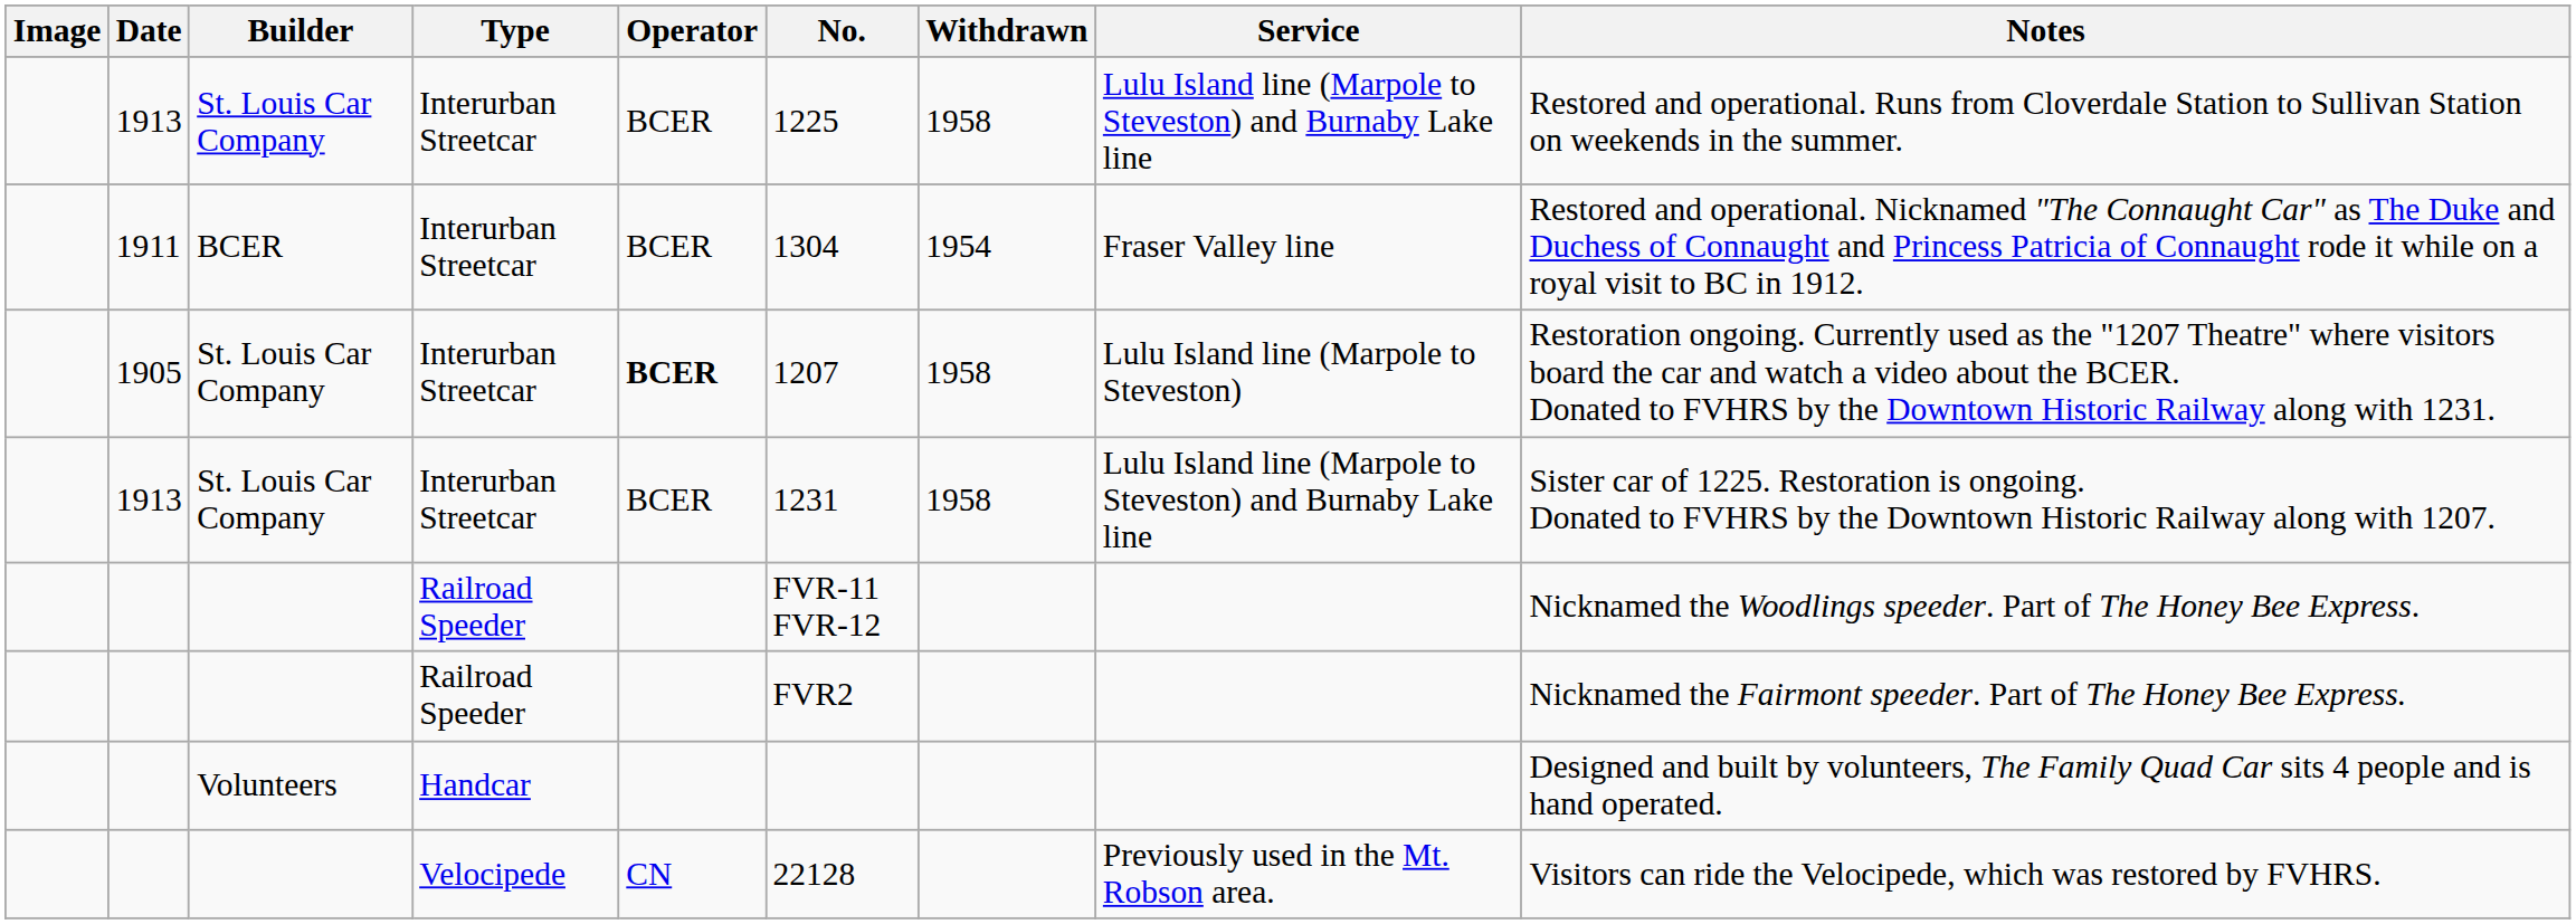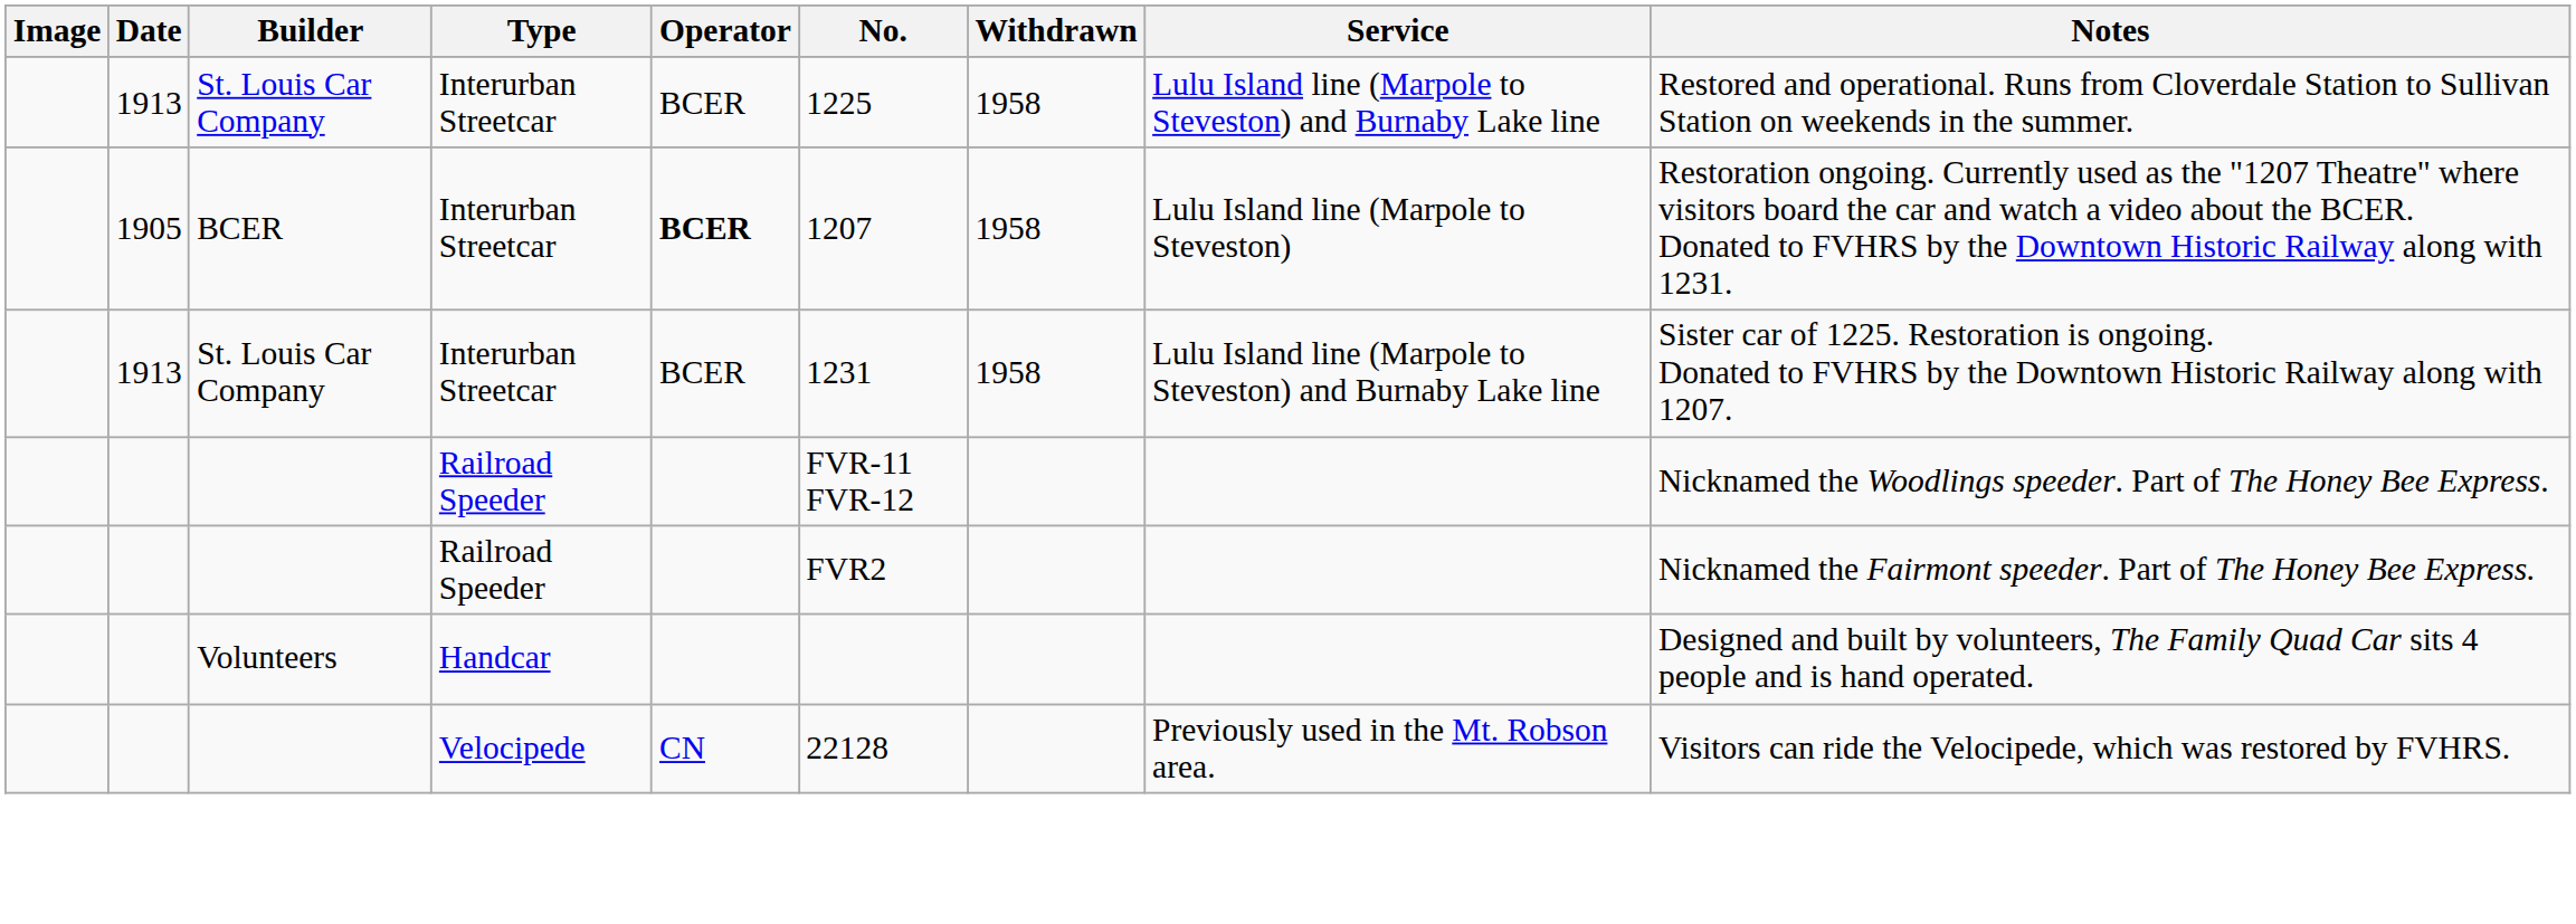- row: 1911 | BCER | Interurban Streetcar | BCER | 1304 | 1954 | Fraser Valley line | Restored and operational. Nicknamed "The Connaught Car" as The Duke and Duchess of Connaught and Princess Patricia of Connaught rode it while on a royal visit to BC in 1912.
1905 | Builder: St. Louis Car Company -> BCER
